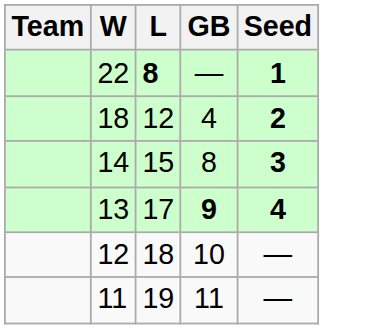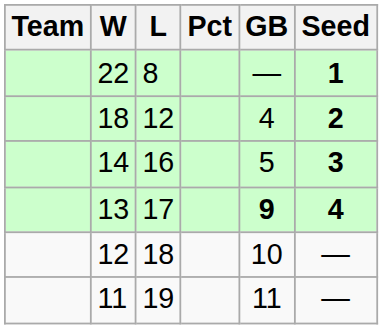+ column: Pct
22 | L: bold -> normal
14 | L: 15 -> 16
14 | GB: 8 -> 5
